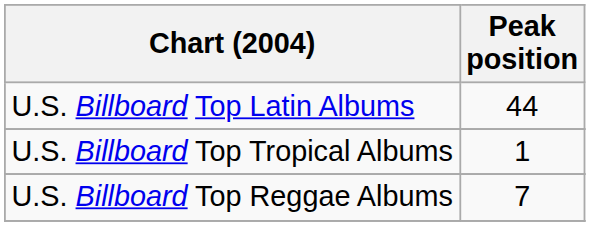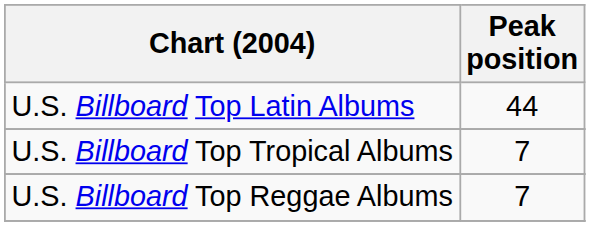U.S. Billboard Top Tropical Albums | Peak position: 1 -> 7
